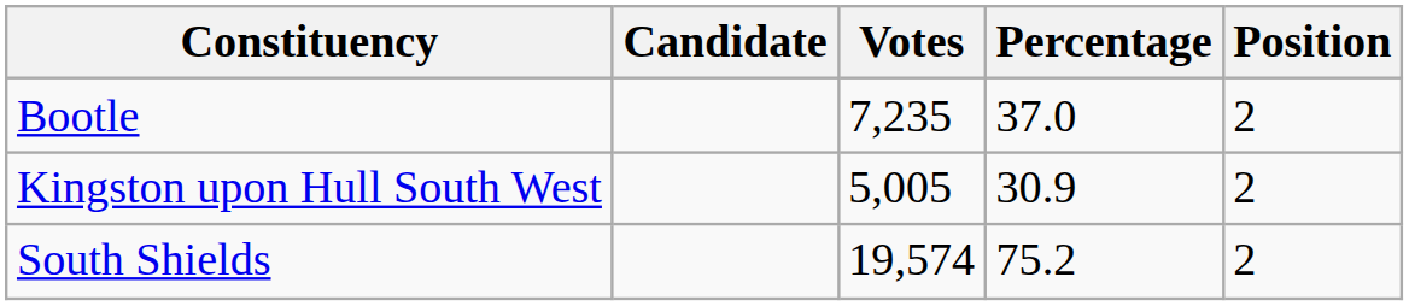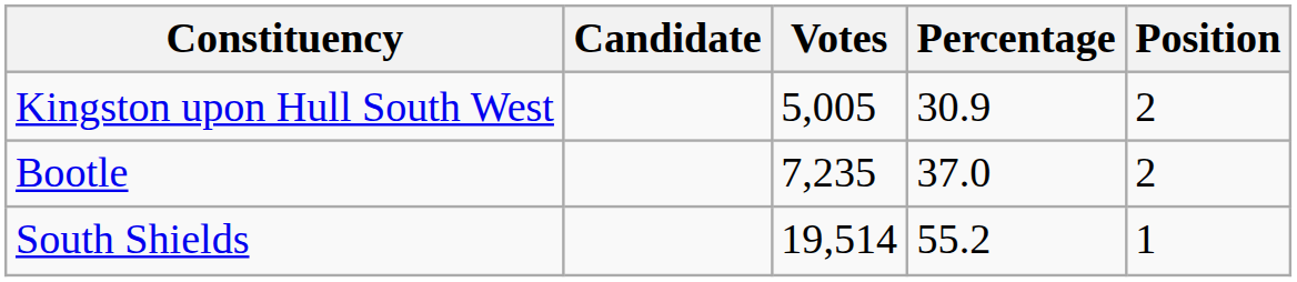rows swapped: Bootle <-> Kingston upon Hull South West
South Shields | Votes: 19,574 -> 19,514
South Shields | Percentage: 75.2 -> 55.2
South Shields | Position: 2 -> 1
